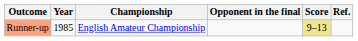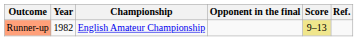Runner-up | Year: 1985 -> 1982
